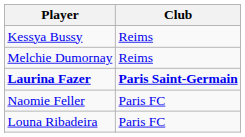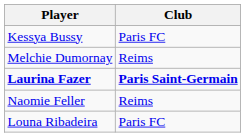Kessya Bussy | Club: Reims -> Paris FC
Naomie Feller | Club: Paris FC -> Reims
